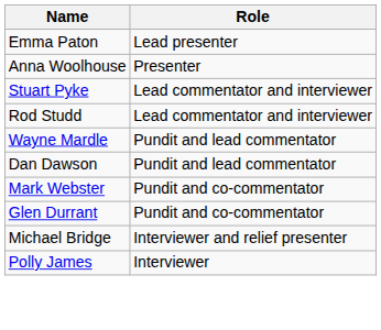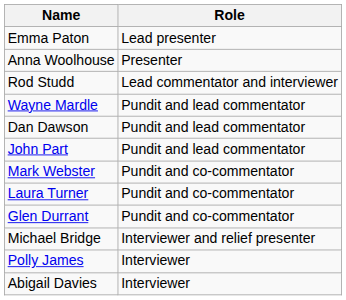- row: Stuart Pyke | Lead commentator and interviewer
+ row: John Part | Pundit and lead commentator
+ row: Laura Turner | Pundit and co-commentator
+ row: Abigail Davies | Interviewer
